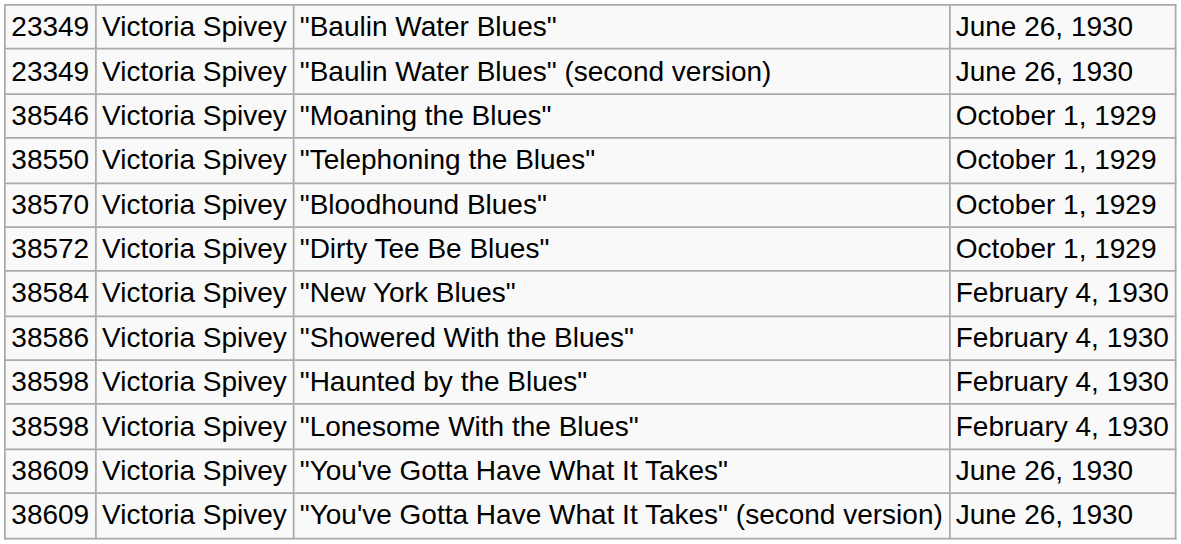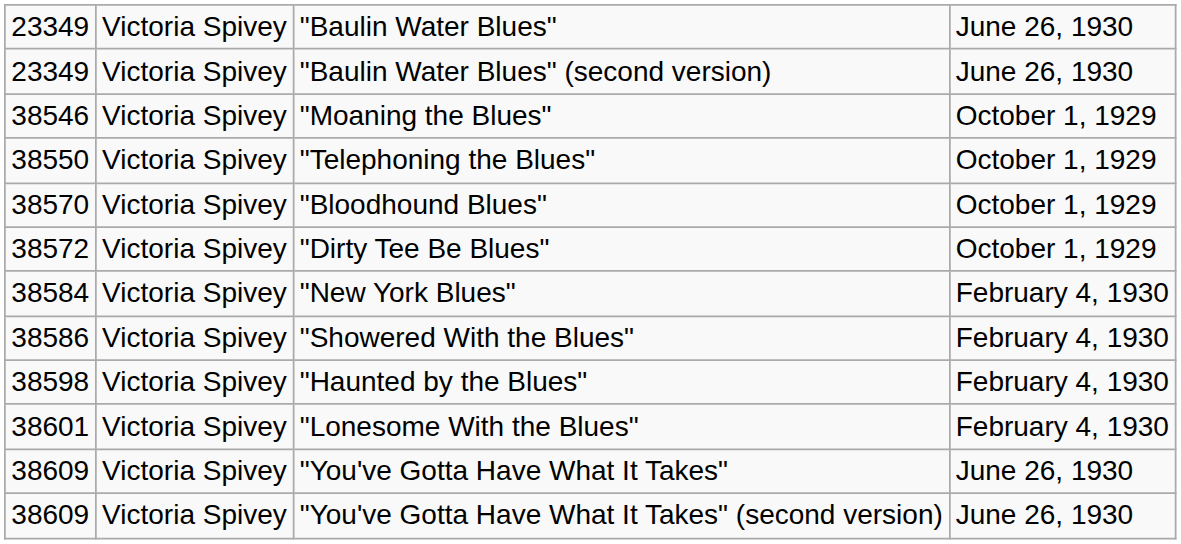"Lonesome With the Blues" | column 1: 38598 -> 38601
